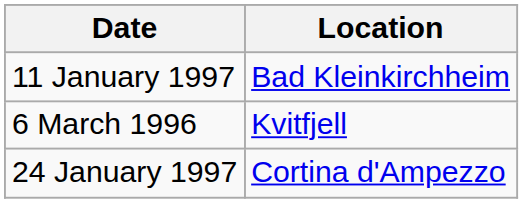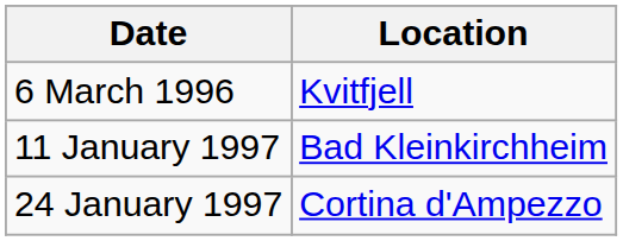rows swapped: 6 March 1996 <-> 11 January 1997
